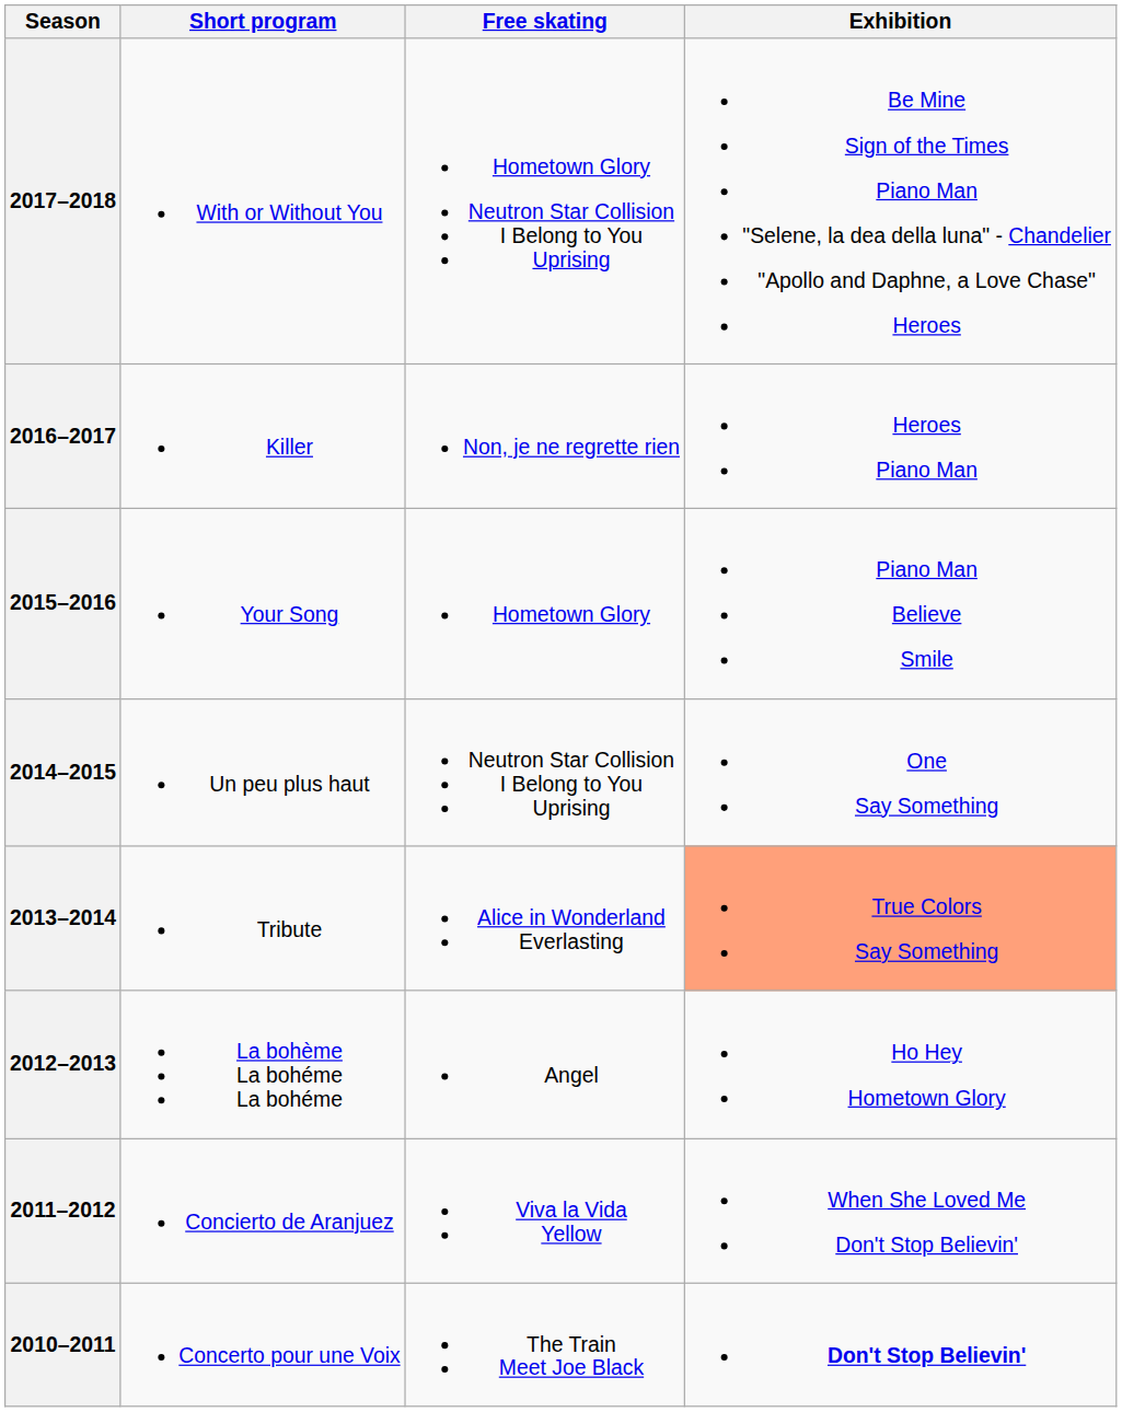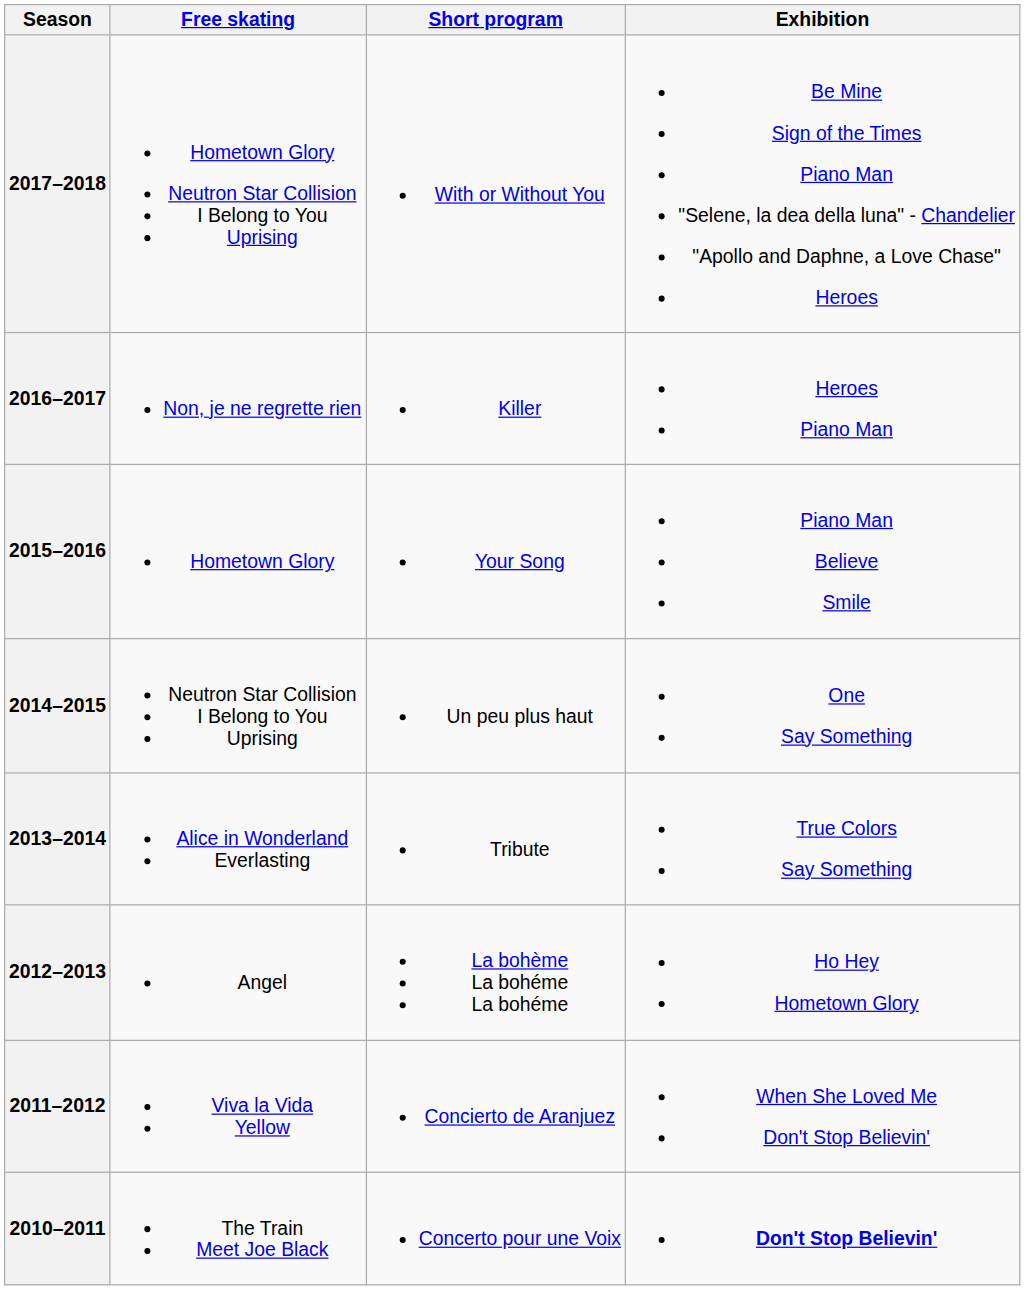columns swapped: Short program <-> Free skating
2013–2014 | Exhibition: lightsalmon background -> no background
